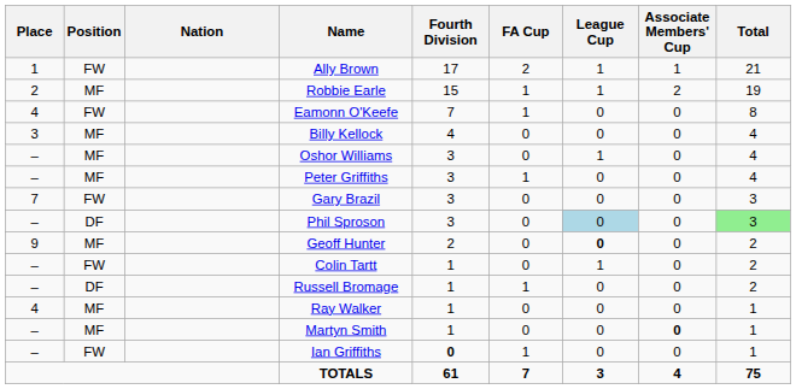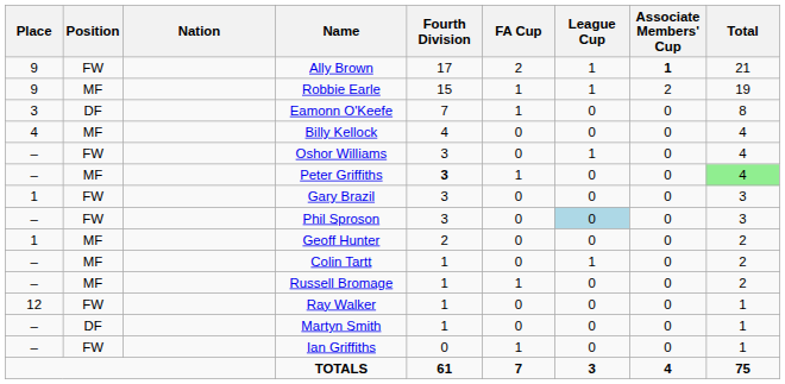Ally Brown | Place: 1 -> 9
Ally Brown | Associate Members' Cup: normal -> bold
Robbie Earle | Place: 2 -> 9
Eamonn O'Keefe | Place: 4 -> 3
Eamonn O'Keefe | Position: FW -> DF
Billy Kellock | Place: 3 -> 4
Oshor Williams | Position: MF -> FW
Peter Griffiths | Fourth Division: normal -> bold
Peter Griffiths | Total: no background -> lightgreen background
Gary Brazil | Place: 7 -> 1
Phil Sproson | Position: DF -> FW
Phil Sproson | Total: lightgreen background -> no background
Geoff Hunter | Place: 9 -> 1
Geoff Hunter | League Cup: bold -> normal
Colin Tartt | Position: FW -> MF
Russell Bromage | Position: DF -> MF
Ray Walker | Place: 4 -> 12
Ray Walker | Position: MF -> FW
Martyn Smith | Position: MF -> DF
Martyn Smith | Associate Members' Cup: bold -> normal
Ian Griffiths | Fourth Division: bold -> normal
